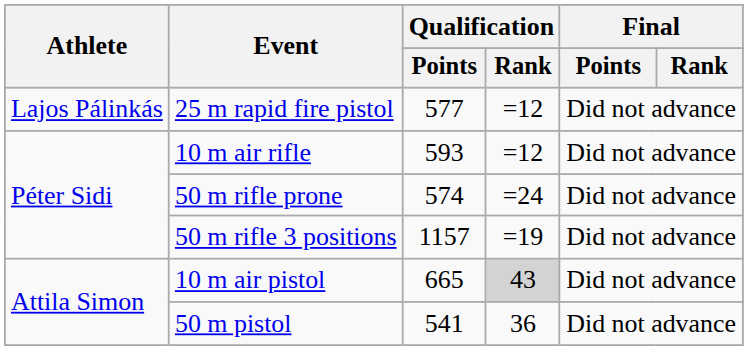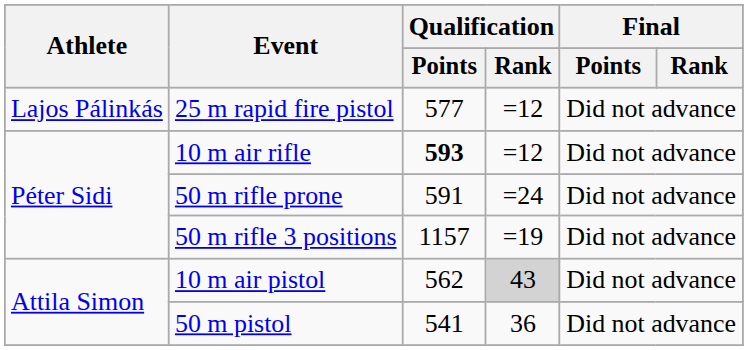10 m air rifle | Qualification / Points: normal -> bold
50 m rifle prone | Qualification / Points: 574 -> 591
10 m air pistol | Qualification / Points: 665 -> 562
